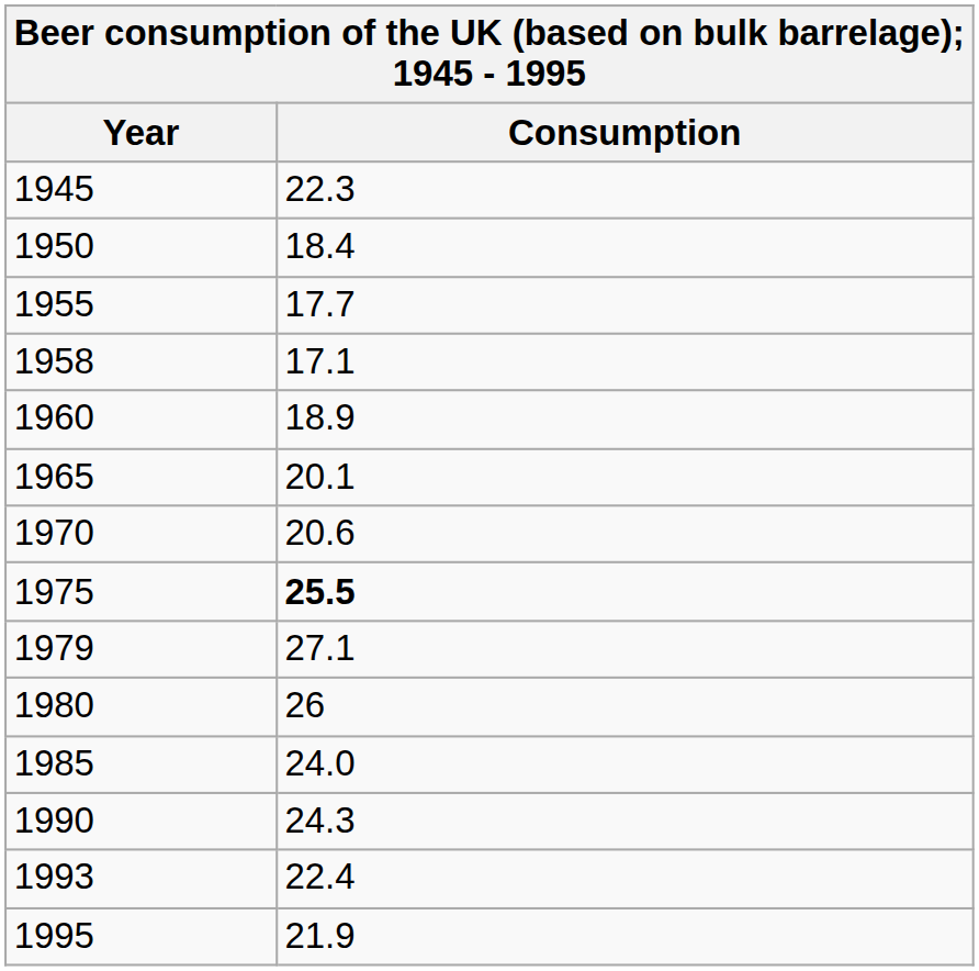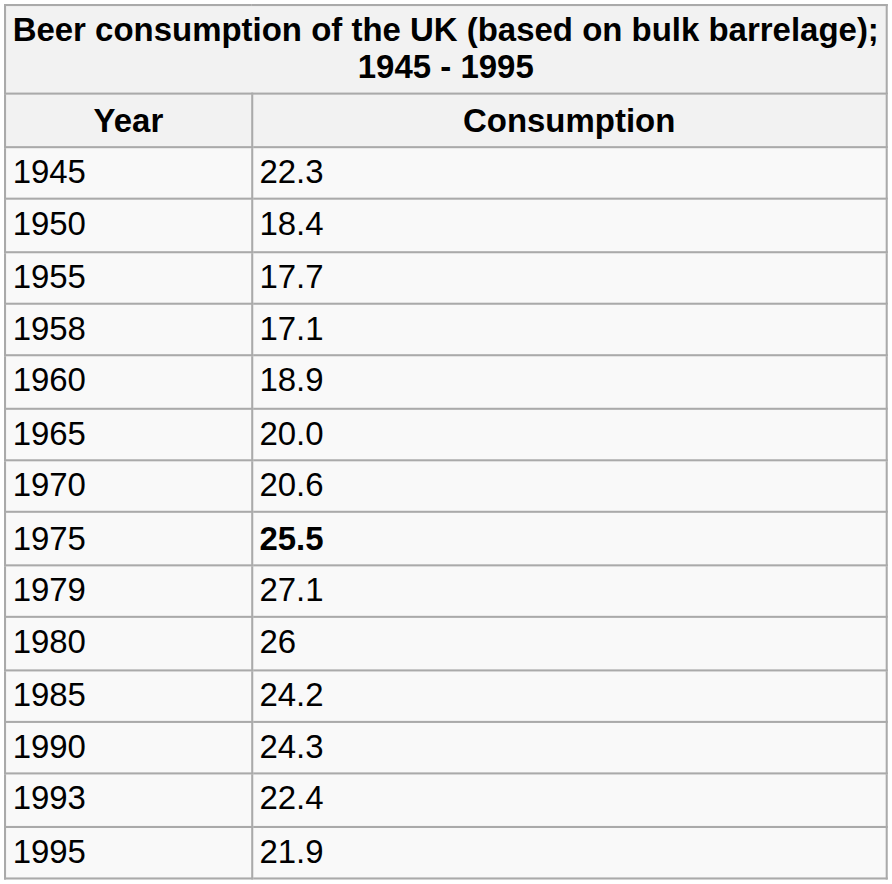1965 | Consumption: 20.1 -> 20.0
1985 | Consumption: 24.0 -> 24.2
